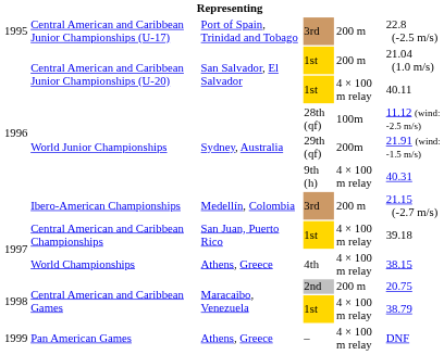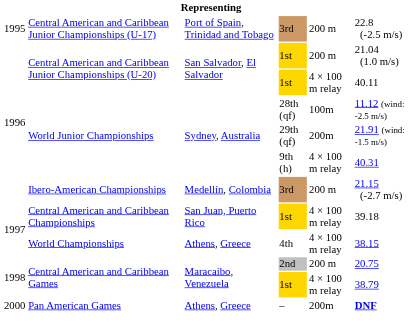Pan American Games | column 1: 1999 -> 2000
Pan American Games | column 5: 4 × 100 m relay -> 200m
Pan American Games | column 6: normal -> bold
